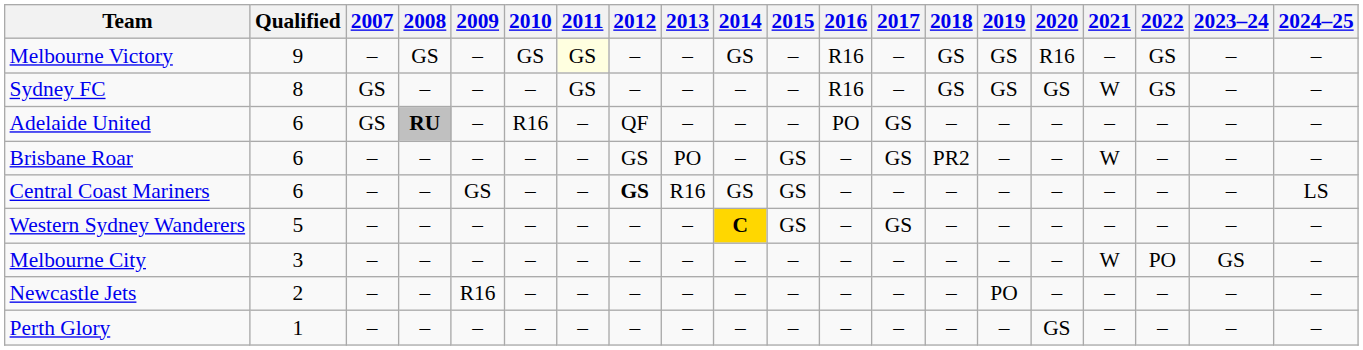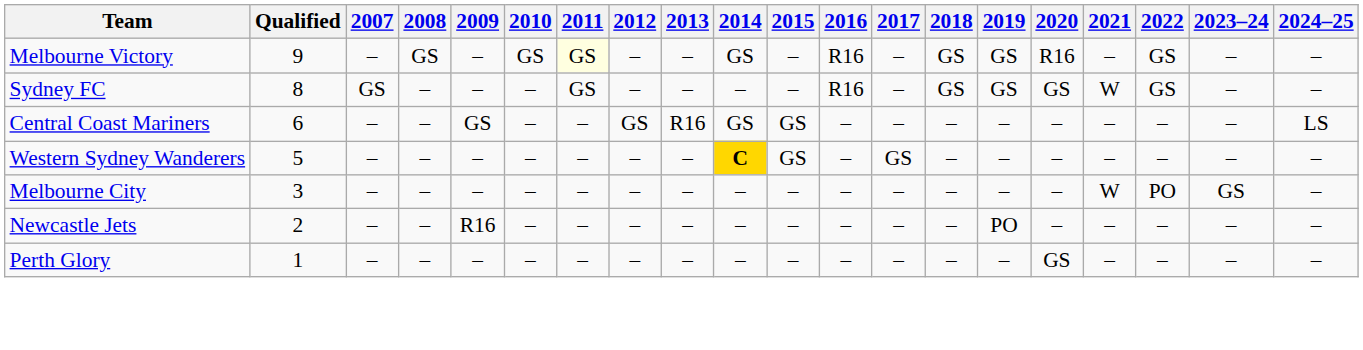- row: Adelaide United | 6 | GS | RU | – | R16 | – | QF | – | – | – | PO | GS | – | – | – | – | – | – | –
- row: Brisbane Roar | 6 | – | – | – | – | – | GS | PO | – | GS | – | GS | PR2 | – | – | W | – | – | –
Central Coast Mariners | 2012: bold -> normal
